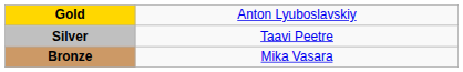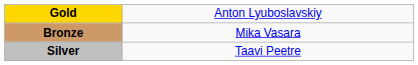rows swapped: Silver <-> Bronze
